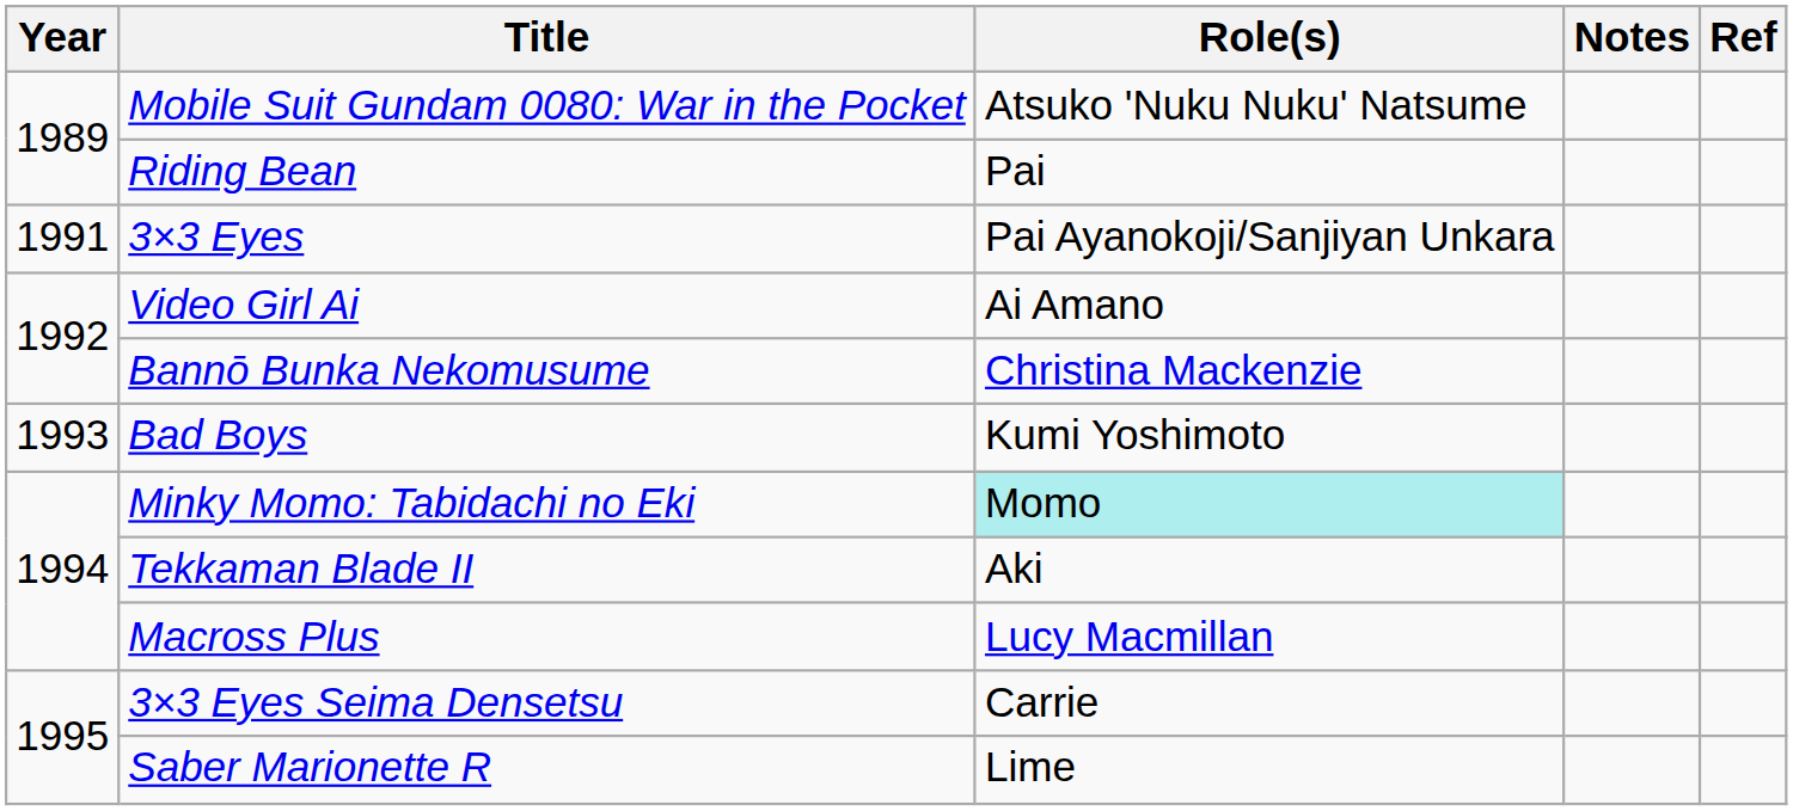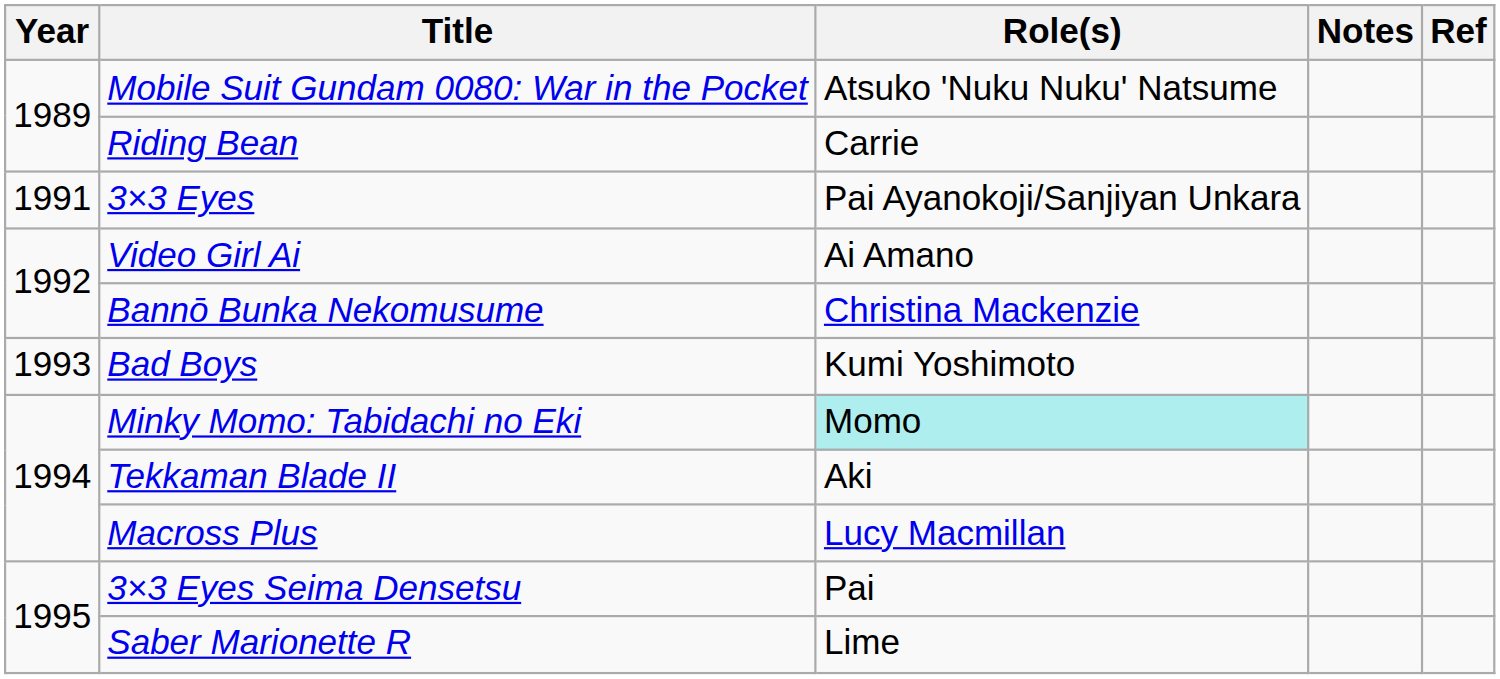Riding Bean | Role(s): Pai -> Carrie
3×3 Eyes Seima Densetsu | Role(s): Carrie -> Pai
